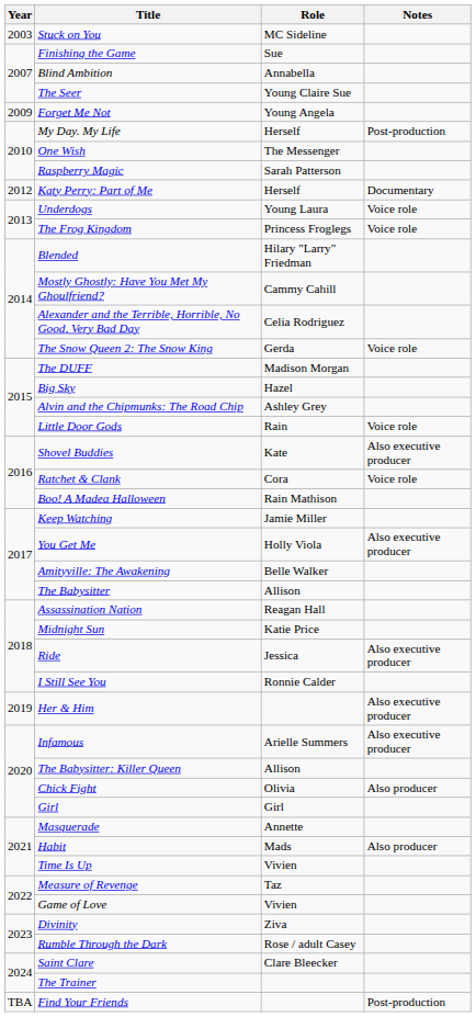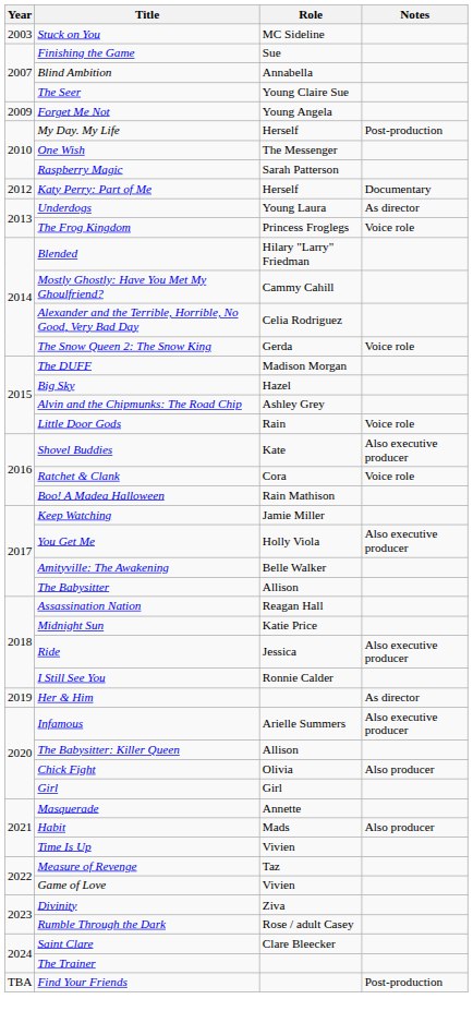Underdogs | Notes: Voice role -> As director
Her & Him | Notes: Also executive producer -> As director
